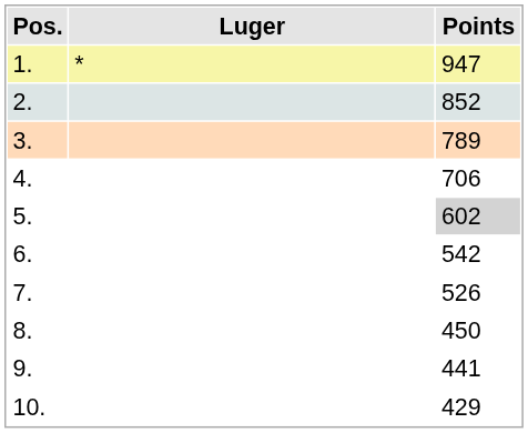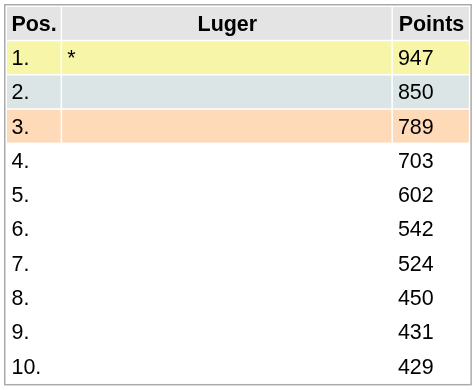2. | Points: 852 -> 850
4. | Points: 706 -> 703
5. | Points: lightgrey background -> no background
7. | Points: 526 -> 524
9. | Points: 441 -> 431
